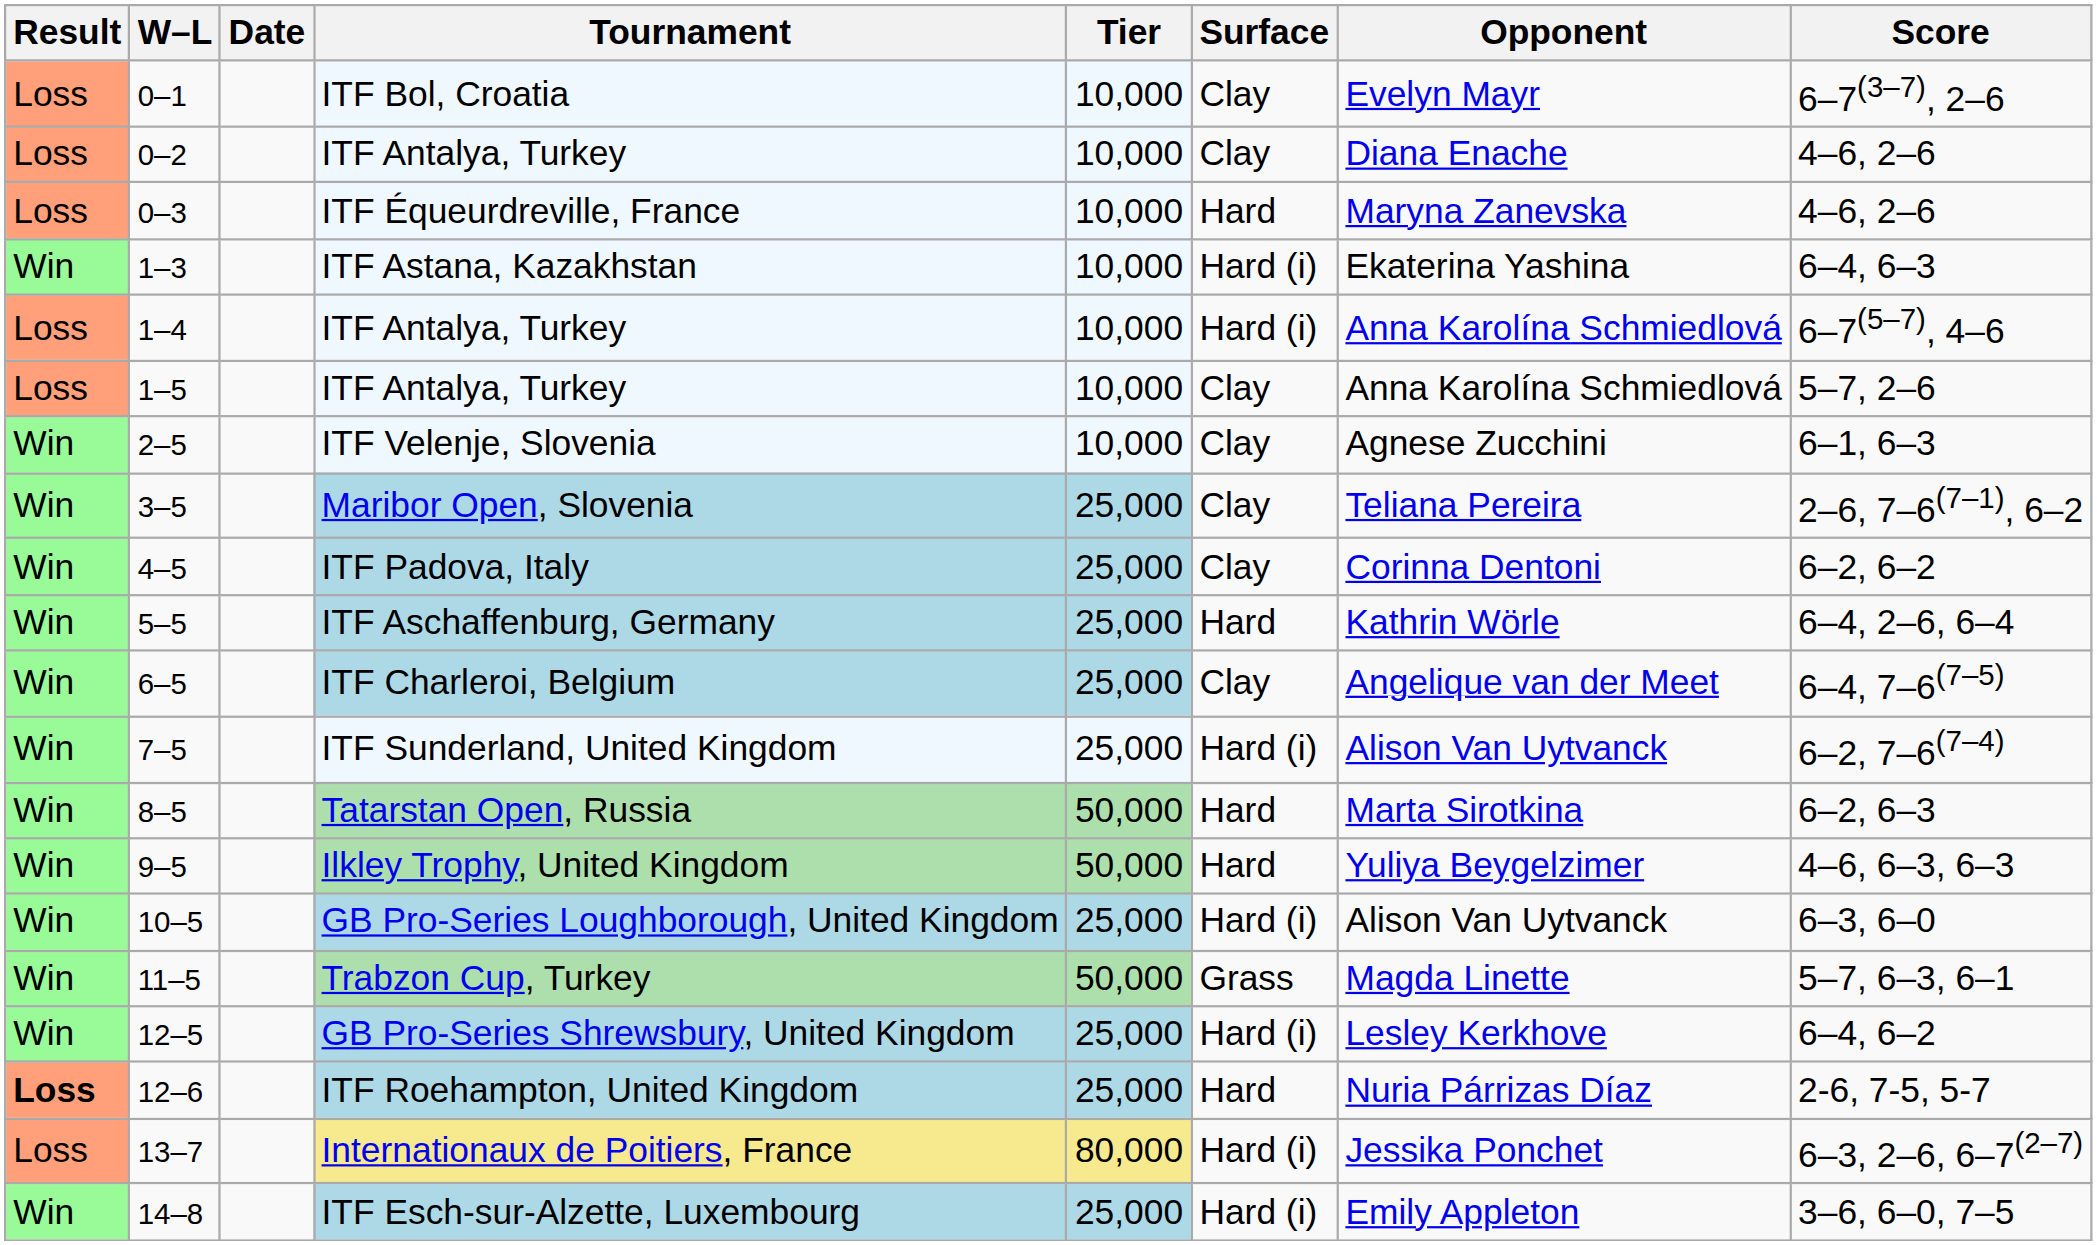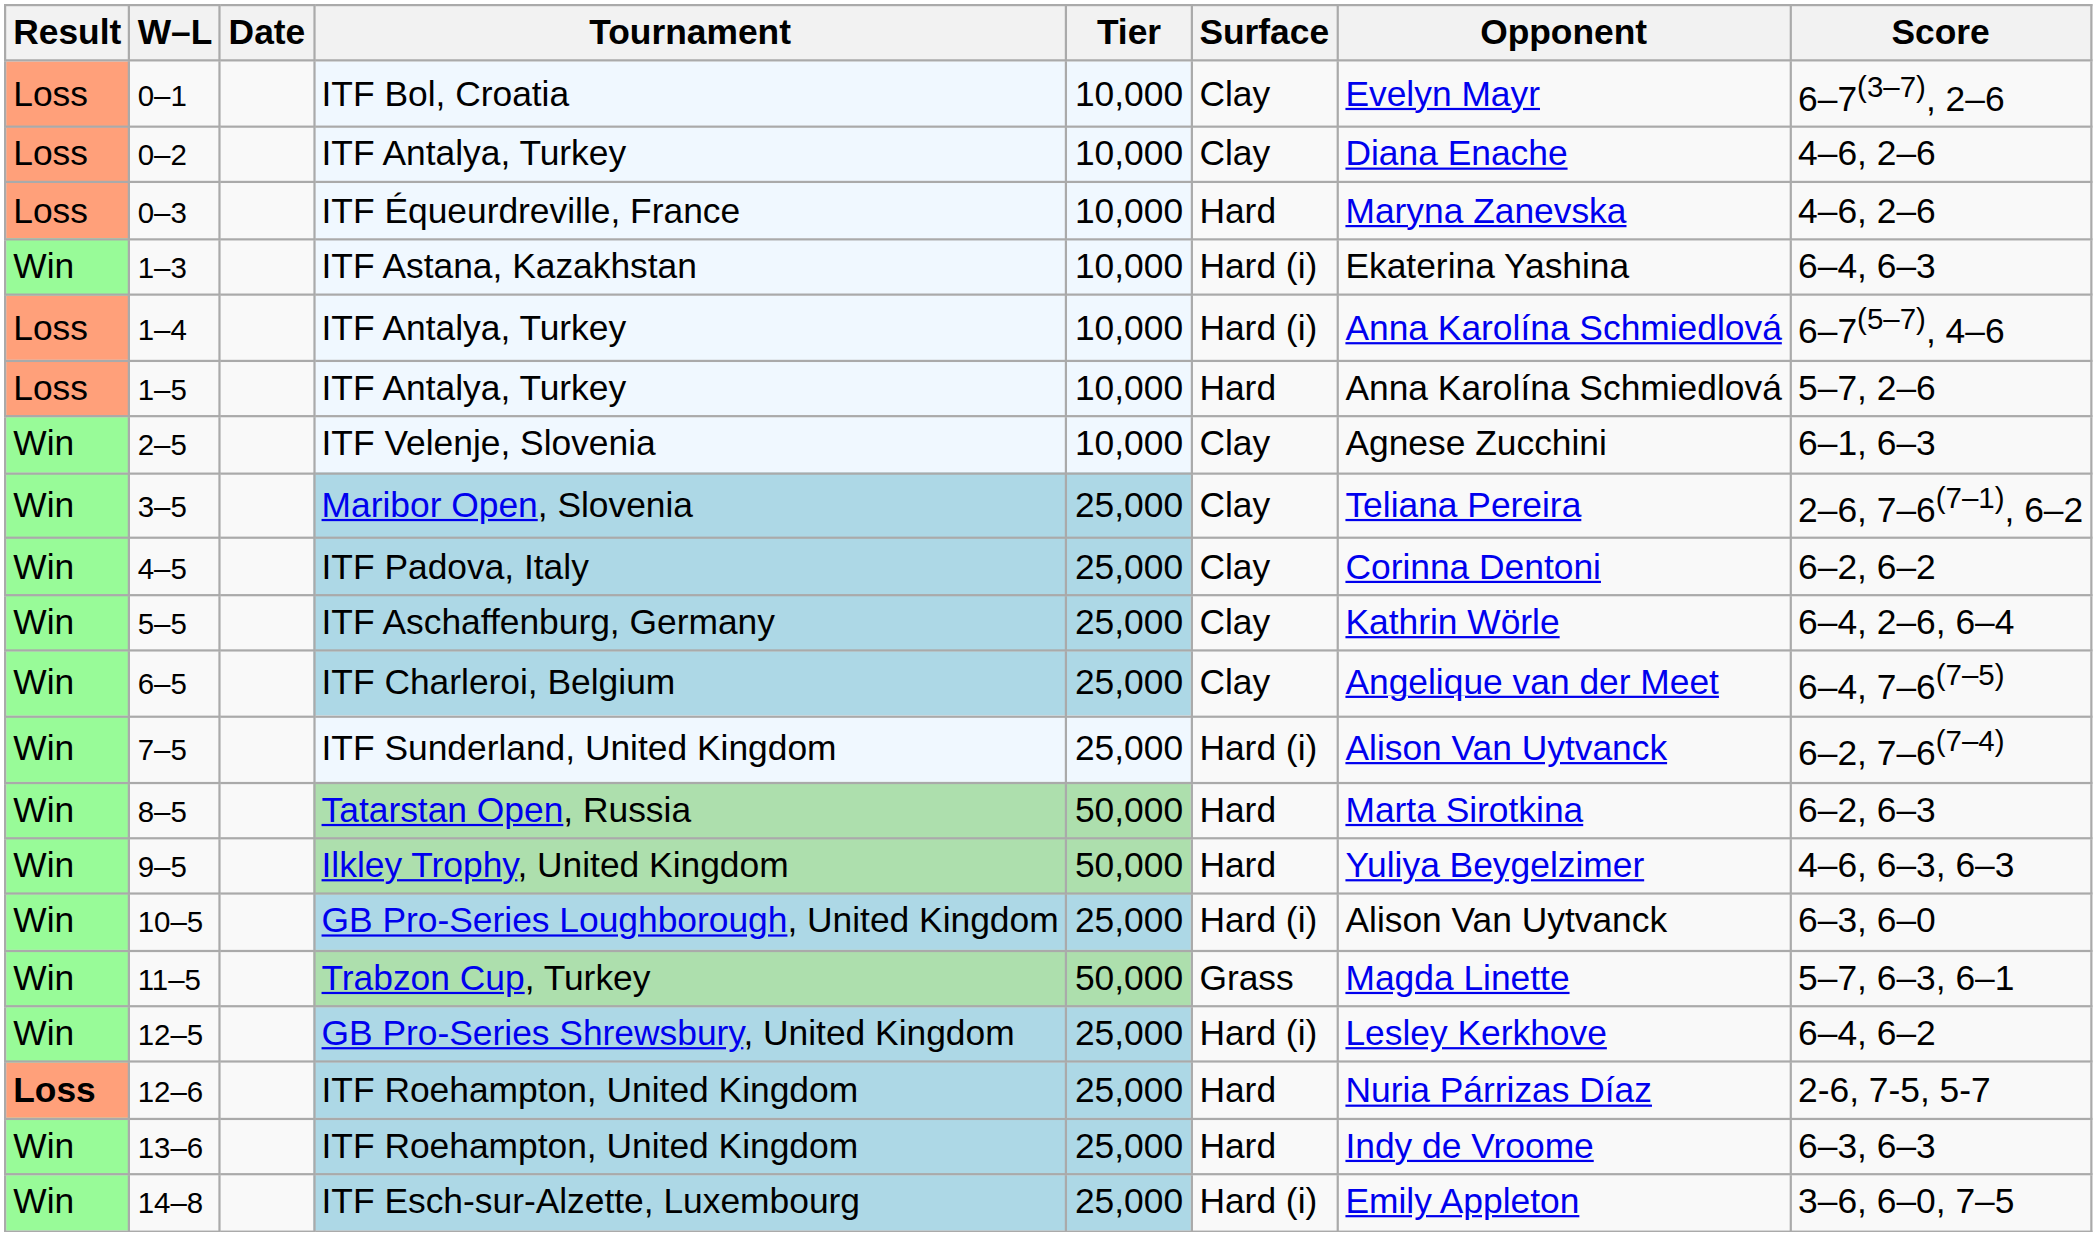1–5 | Surface: Clay -> Hard
5–5 | Surface: Hard -> Clay
+ row: Win | 13–6 | ITF Roehampton, United Kingdom | 25,000 | Hard | Indy de Vroome | 6–3, 6–3
- row: Loss | 13–7 | Internationaux de Poitiers, France | 80,000 | Hard (i) | Jessika Ponchet | 6–3, 2–6, 6–7(2–7)
